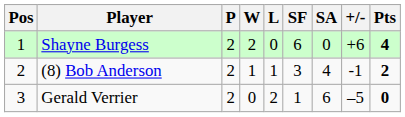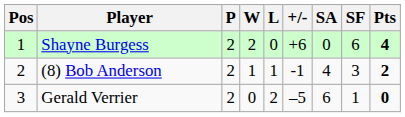columns swapped: SF <-> +/-
